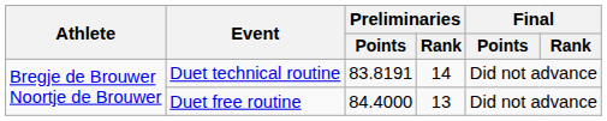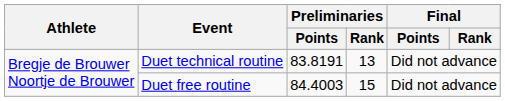Duet technical routine | Preliminaries / Rank: 14 -> 13
Duet free routine | Preliminaries / Points: 84.4000 -> 84.4003
Duet free routine | Preliminaries / Rank: 13 -> 15
